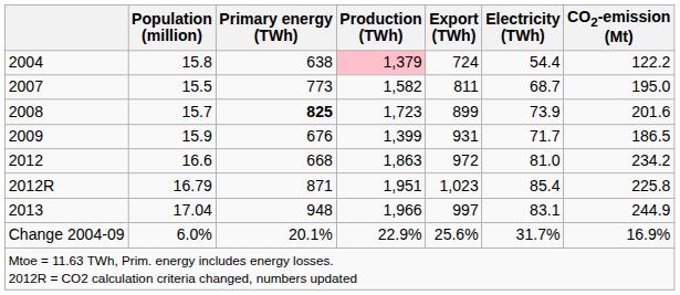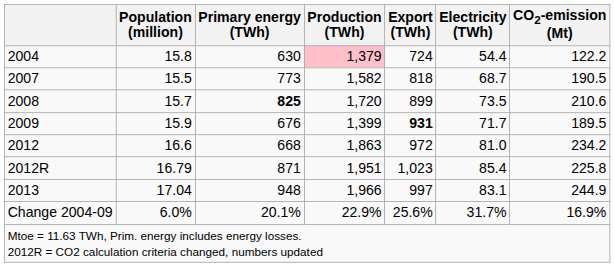2004 | Primary energy (TWh): 638 -> 630
2007 | Export (TWh): 811 -> 818
2007 | CO2-emission (Mt): 195.0 -> 190.5
2008 | Production (TWh): 1,723 -> 1,720
2008 | Electricity (TWh): 73.9 -> 73.5
2008 | CO2-emission (Mt): 201.6 -> 210.6
2009 | Export (TWh): normal -> bold
2009 | CO2-emission (Mt): 186.5 -> 189.5
